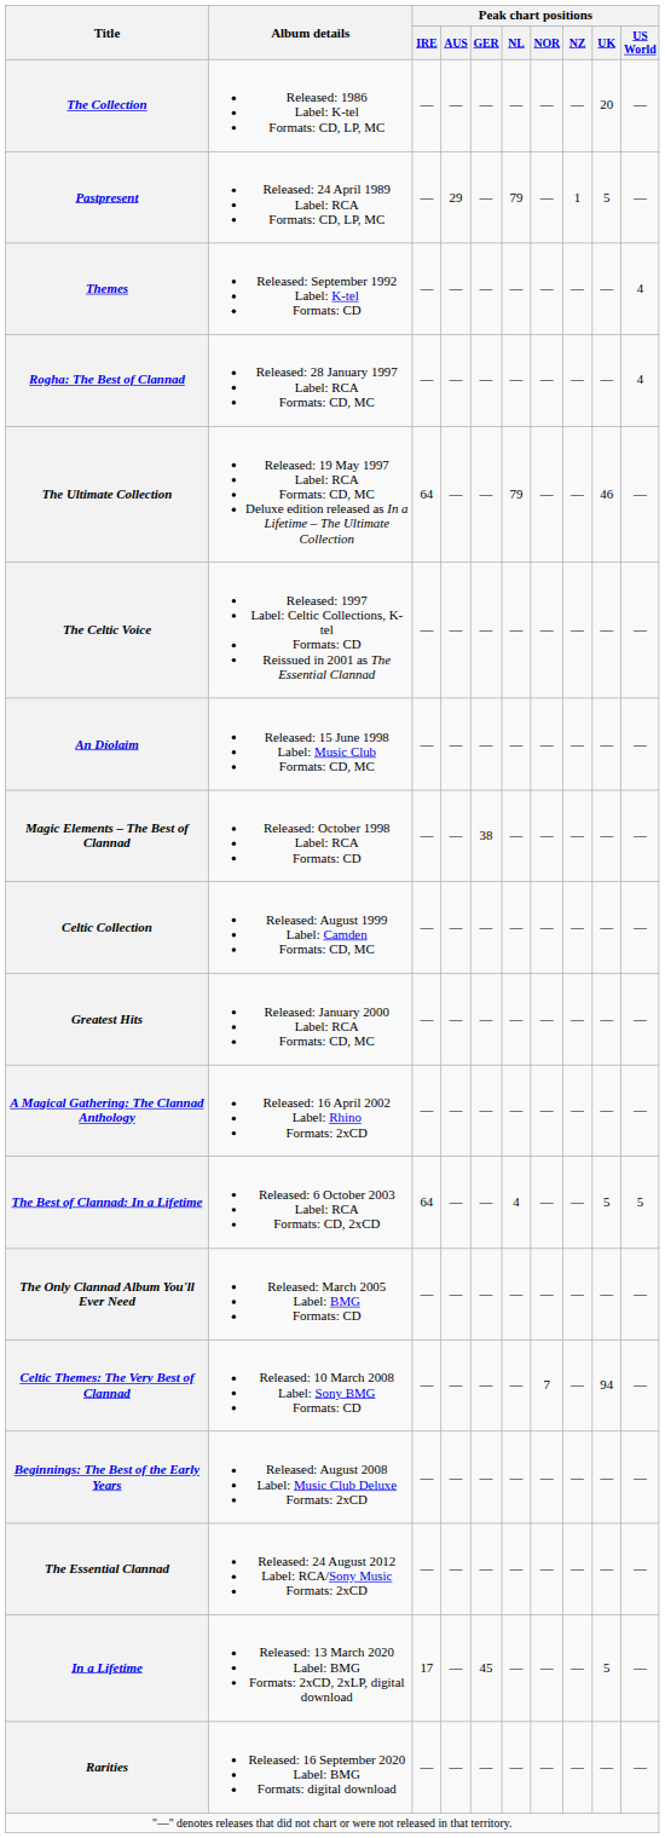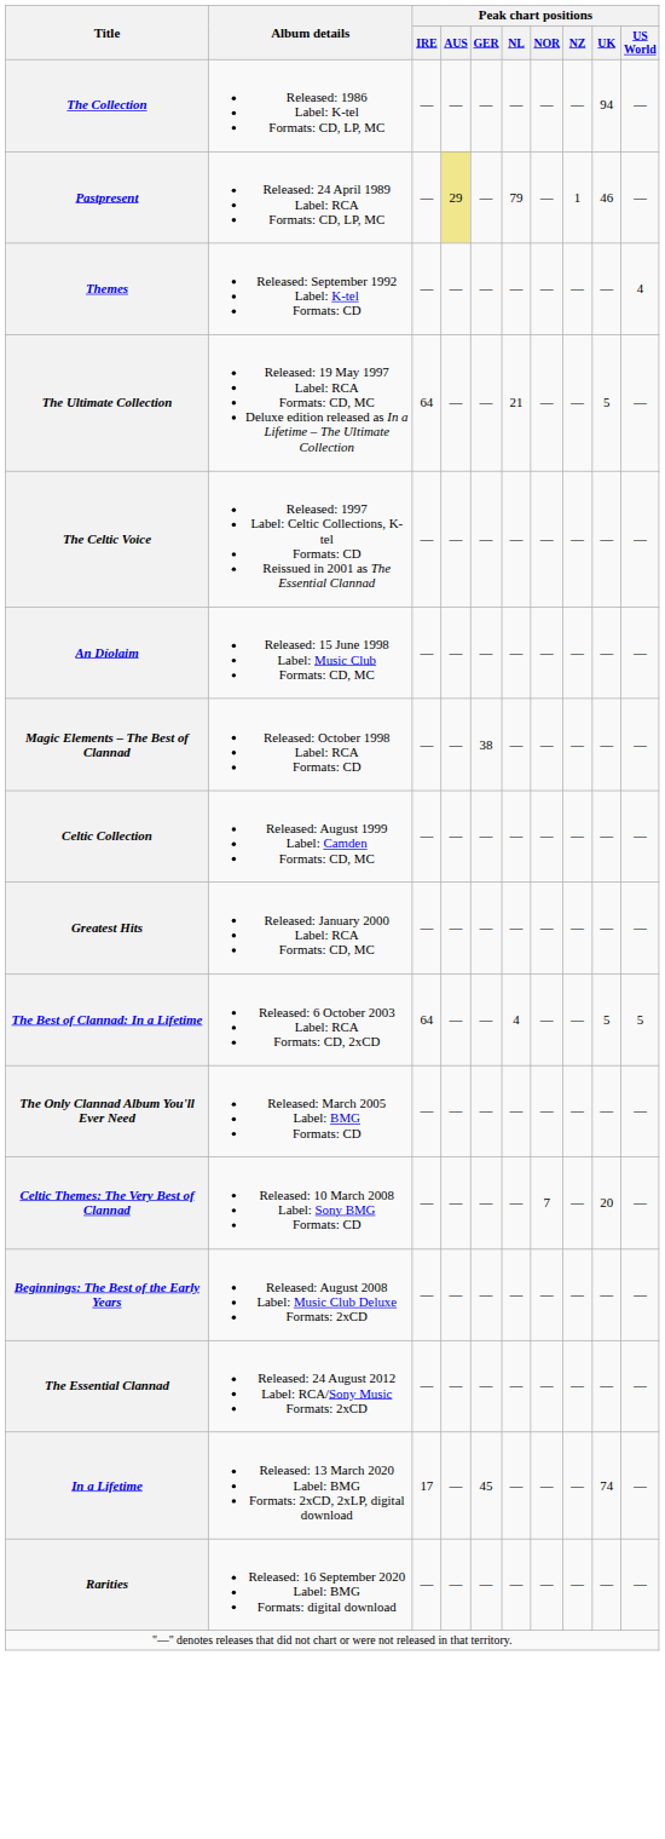The Collection | Peak chart positions / UK: 20 -> 94
Pastpresent | Peak chart positions / AUS: no background -> khaki background
Pastpresent | Peak chart positions / UK: 5 -> 46
- row: Rogha: The Best of Clannad | Released: 28 January 1997 Label: RCA Formats: CD, MC | — | — | — | — | — | — | — | 4
The Ultimate Collection | Peak chart positions / NL: 79 -> 21
The Ultimate Collection | Peak chart positions / UK: 46 -> 5
- row: A Magical Gathering: The Clannad Anthology | Released: 16 April 2002 Label: Rhino Formats: 2xCD | — | — | — | — | — | — | — | —
Celtic Themes: The Very Best of Clannad | Peak chart positions / UK: 94 -> 20
In a Lifetime | Peak chart positions / UK: 5 -> 74
